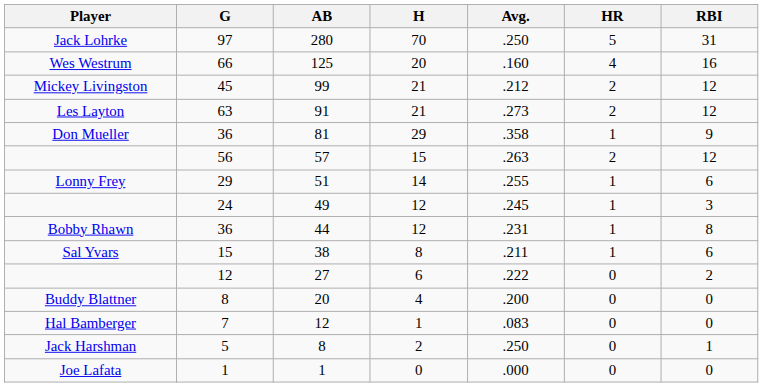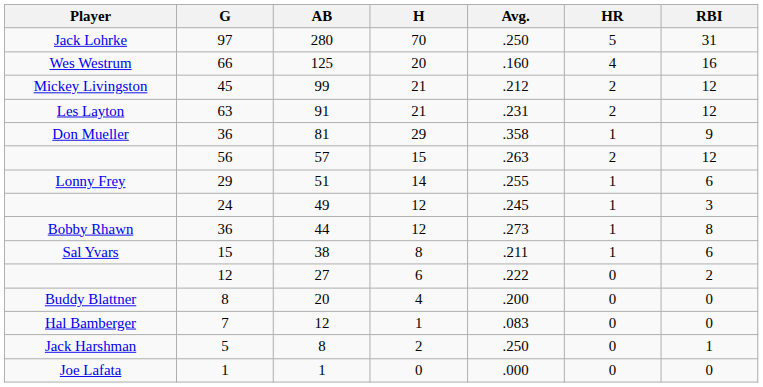91 | Avg.: .273 -> .231
44 | Avg.: .231 -> .273
